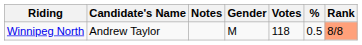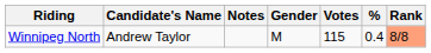Winnipeg North | Votes: 118 -> 115
Winnipeg North | %: 0.5 -> 0.4
